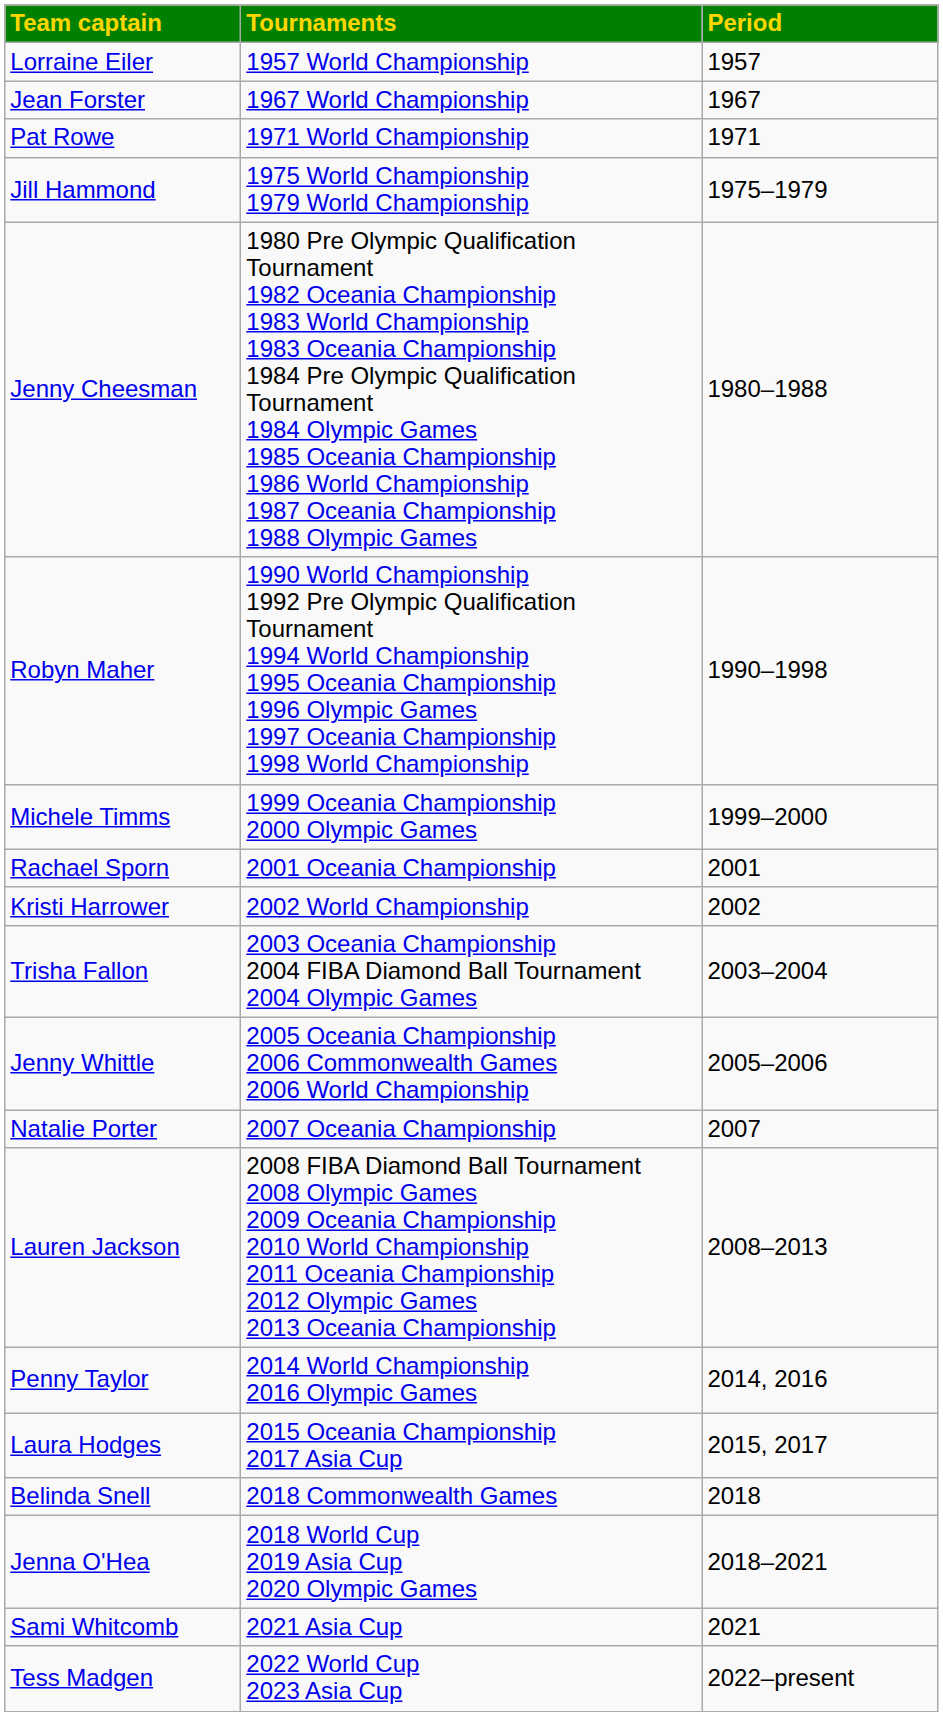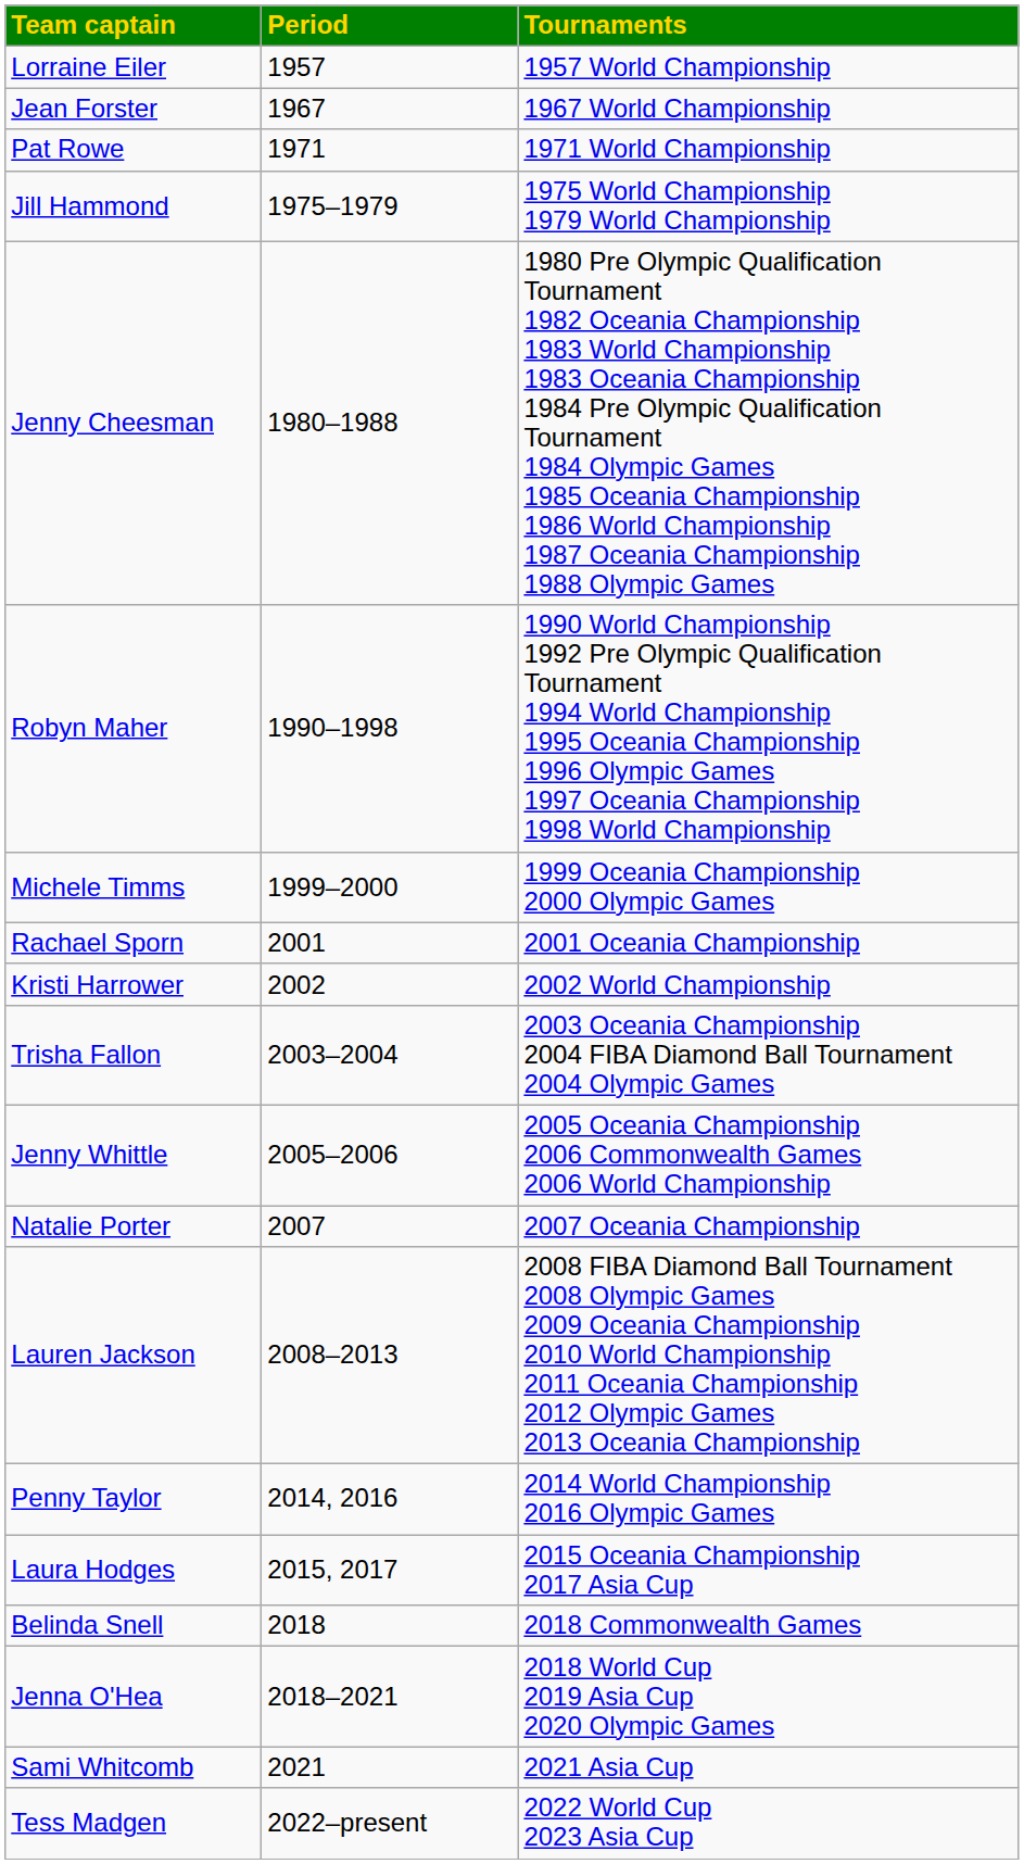columns swapped: Period <-> Tournaments
